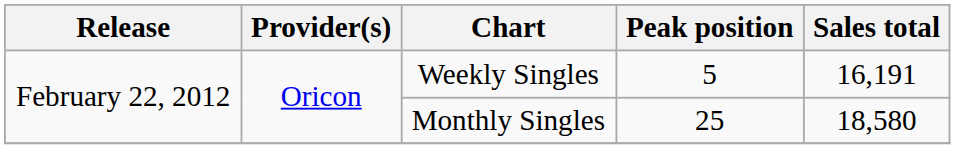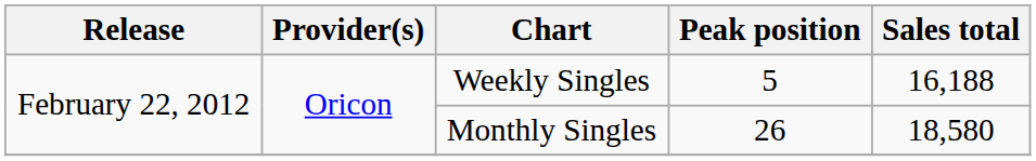Weekly Singles | Sales total: 16,191 -> 16,188
Monthly Singles | Peak position: 25 -> 26
